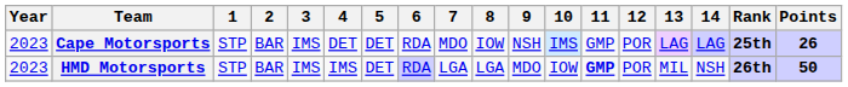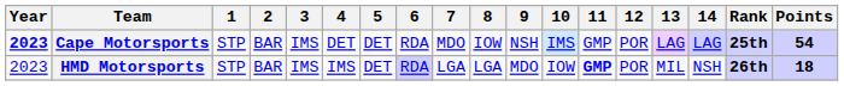Cape Motorsports | Year: normal -> bold
Cape Motorsports | Points: 26 -> 54
HMD Motorsports | Points: 50 -> 18
